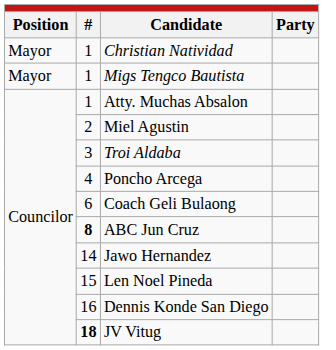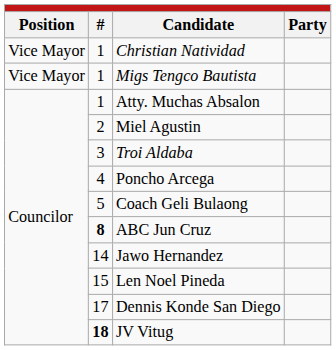Christian Natividad | Position: Mayor -> Vice Mayor
Migs Tengco Bautista | Position: Mayor -> Vice Mayor
Coach Geli Bulaong | #: 6 -> 5
Dennis Konde San Diego | #: 16 -> 17
